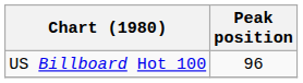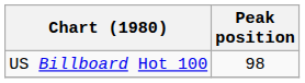US Billboard Hot 100 | Peak position: 96 -> 98
